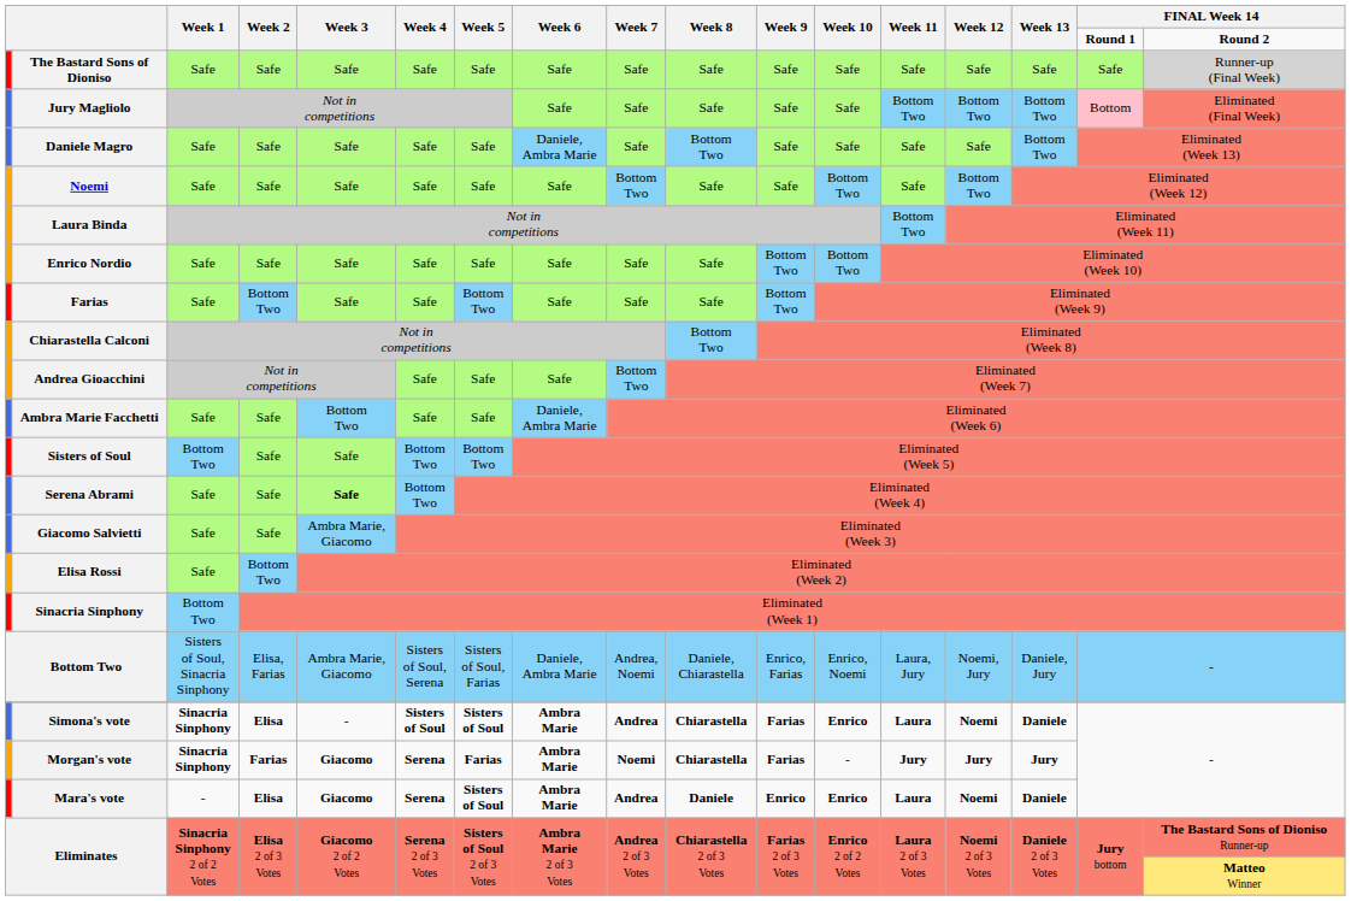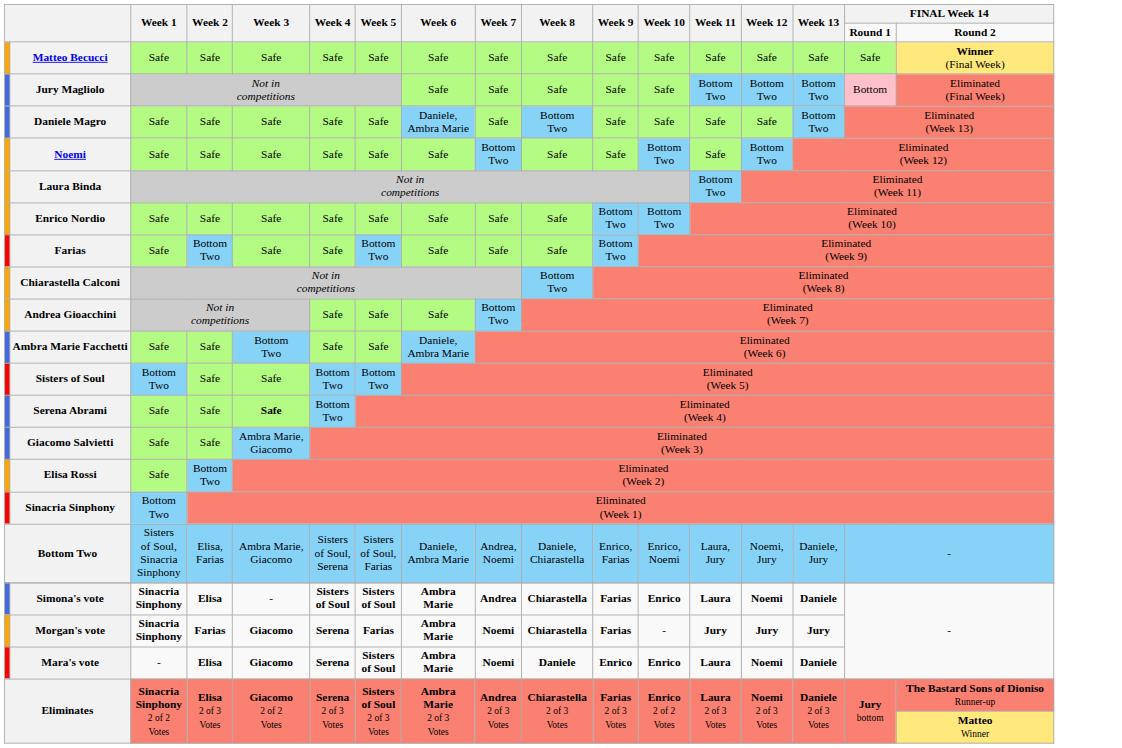+ row: Matteo Becucci | Safe | Safe | Safe | Safe | Safe | Safe | Safe | Safe | Safe | Safe | Safe | Safe | Safe | Safe | Winner (Final Week)
- row: The Bastard Sons of Dioniso | Safe | Safe | Safe | Safe | Safe | Safe | Safe | Safe | Safe | Safe | Safe | Safe | Safe | Safe | Runner-up (Final Week)
Mara's vote | Week 7: Andrea -> Noemi
